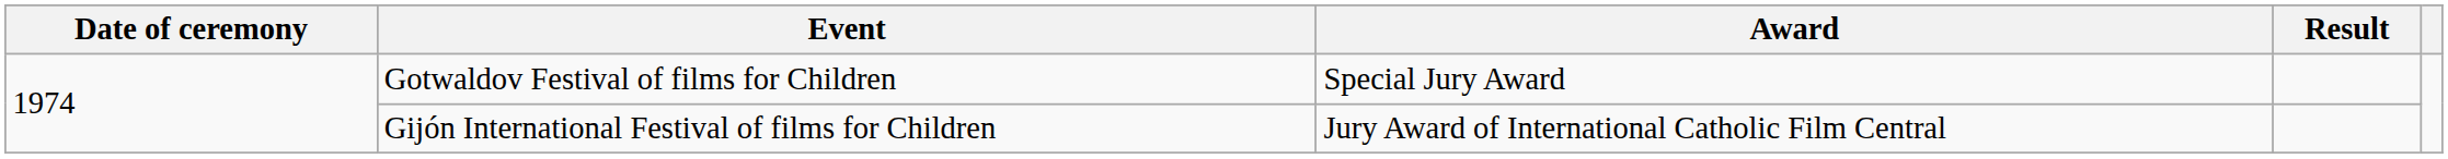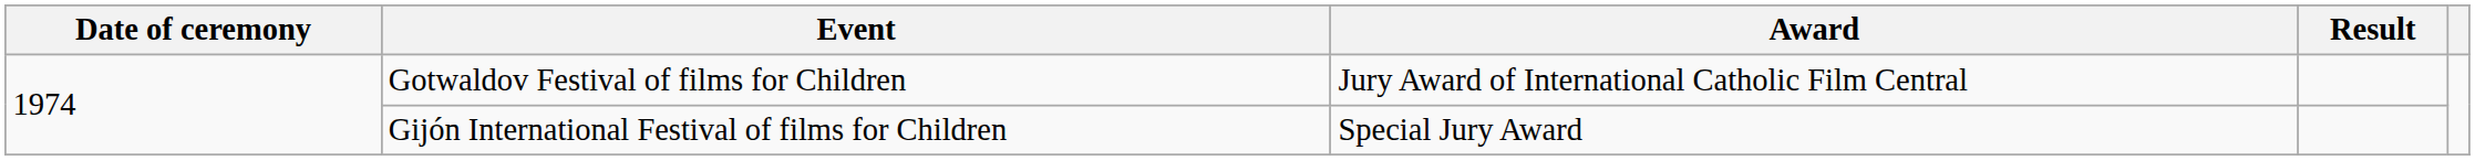Gotwaldov Festival of films for Children | Award: Special Jury Award -> Jury Award of International Catholic Film Central
Gijón International Festival of films for Children | Award: Jury Award of International Catholic Film Central -> Special Jury Award
